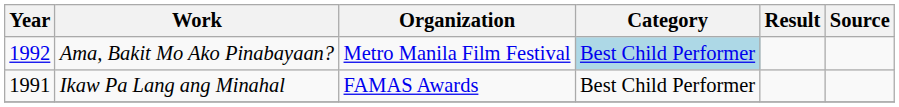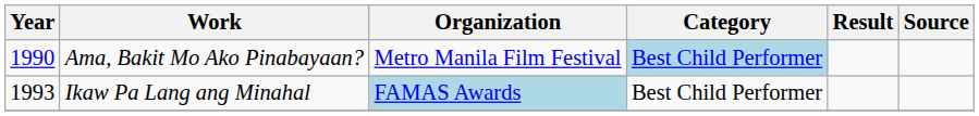Ama, Bakit Mo Ako Pinabayaan? | Year: 1992 -> 1990
Ikaw Pa Lang ang Minahal | Year: 1991 -> 1993
Ikaw Pa Lang ang Minahal | Organization: no background -> lightblue background
